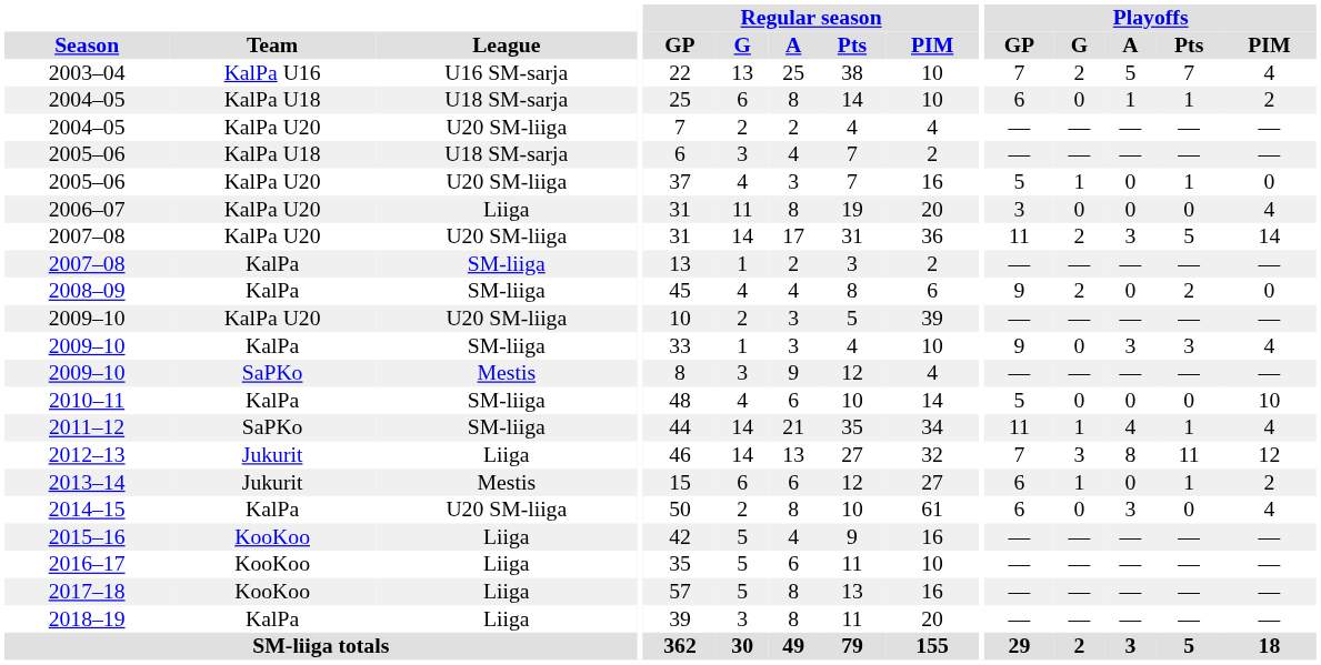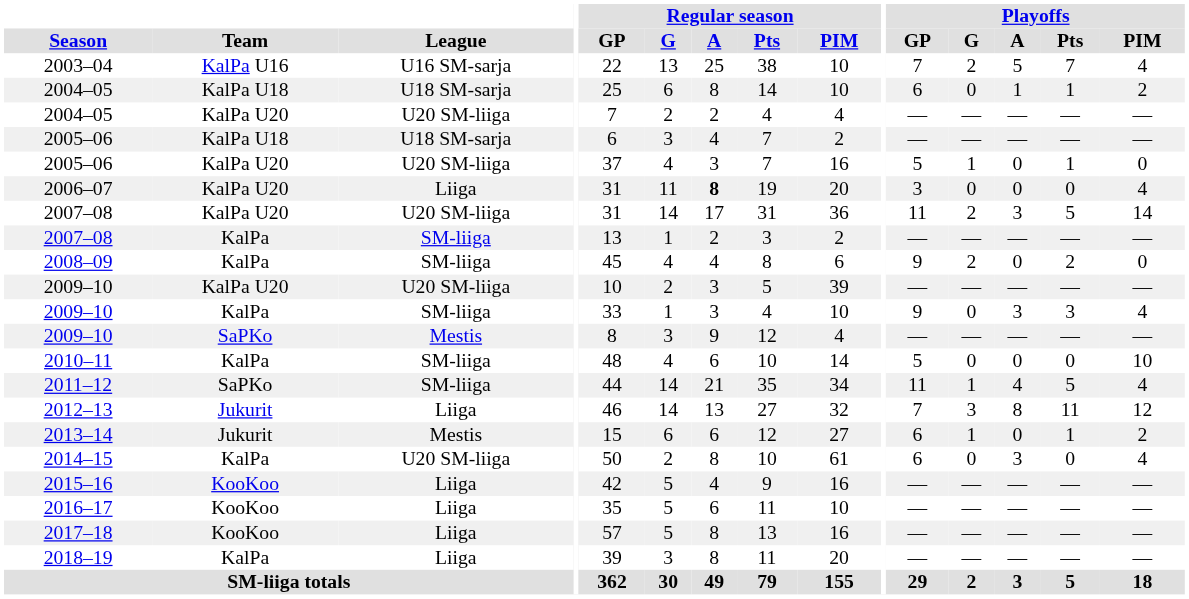2006–07 | Regular season / A: normal -> bold
2011–12 | Playoffs / Pts: 1 -> 5
